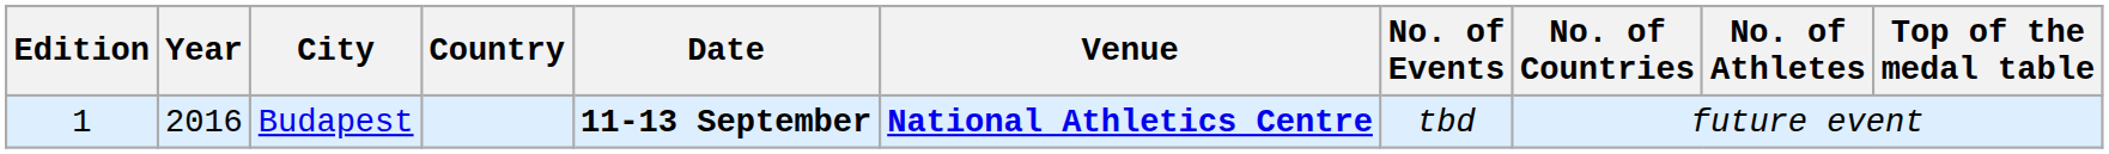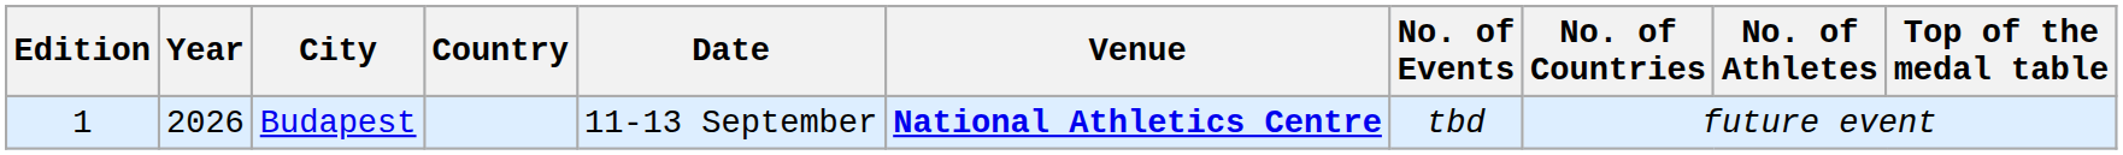Budapest | Year: 2016 -> 2026
Budapest | Date: bold -> normal
